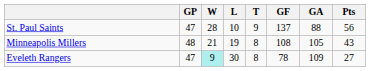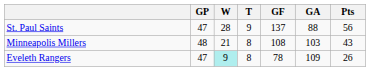- column: L | 10 | 19 | 30
Minneapolis Millers | GA: 105 -> 103
Eveleth Rangers | Pts: 27 -> 26
